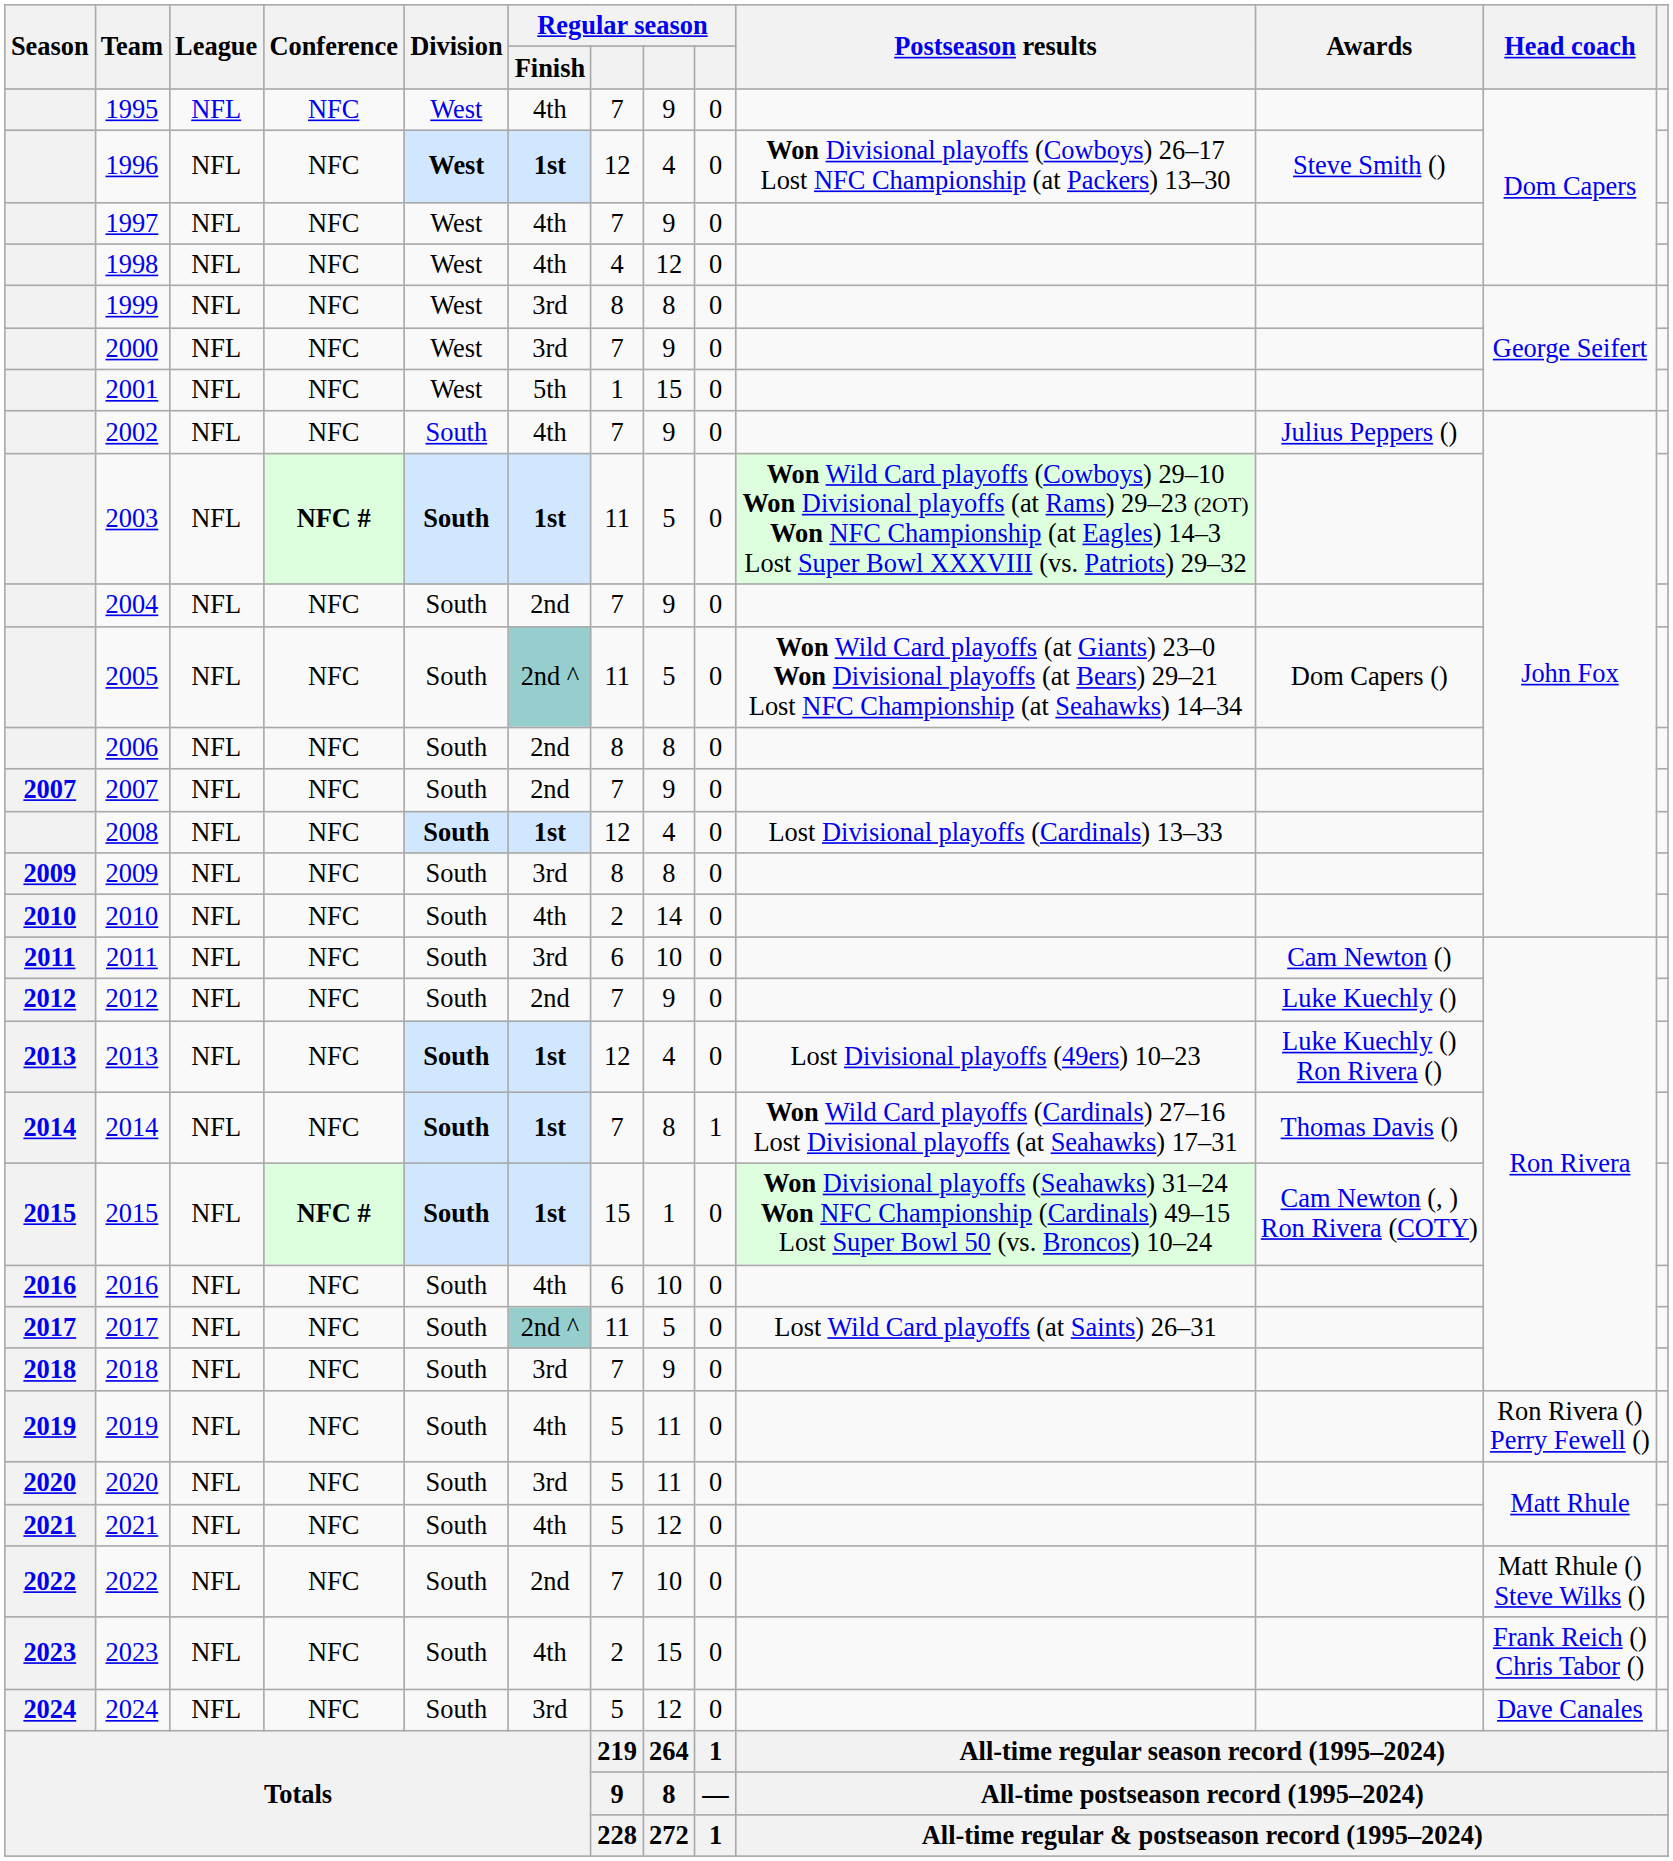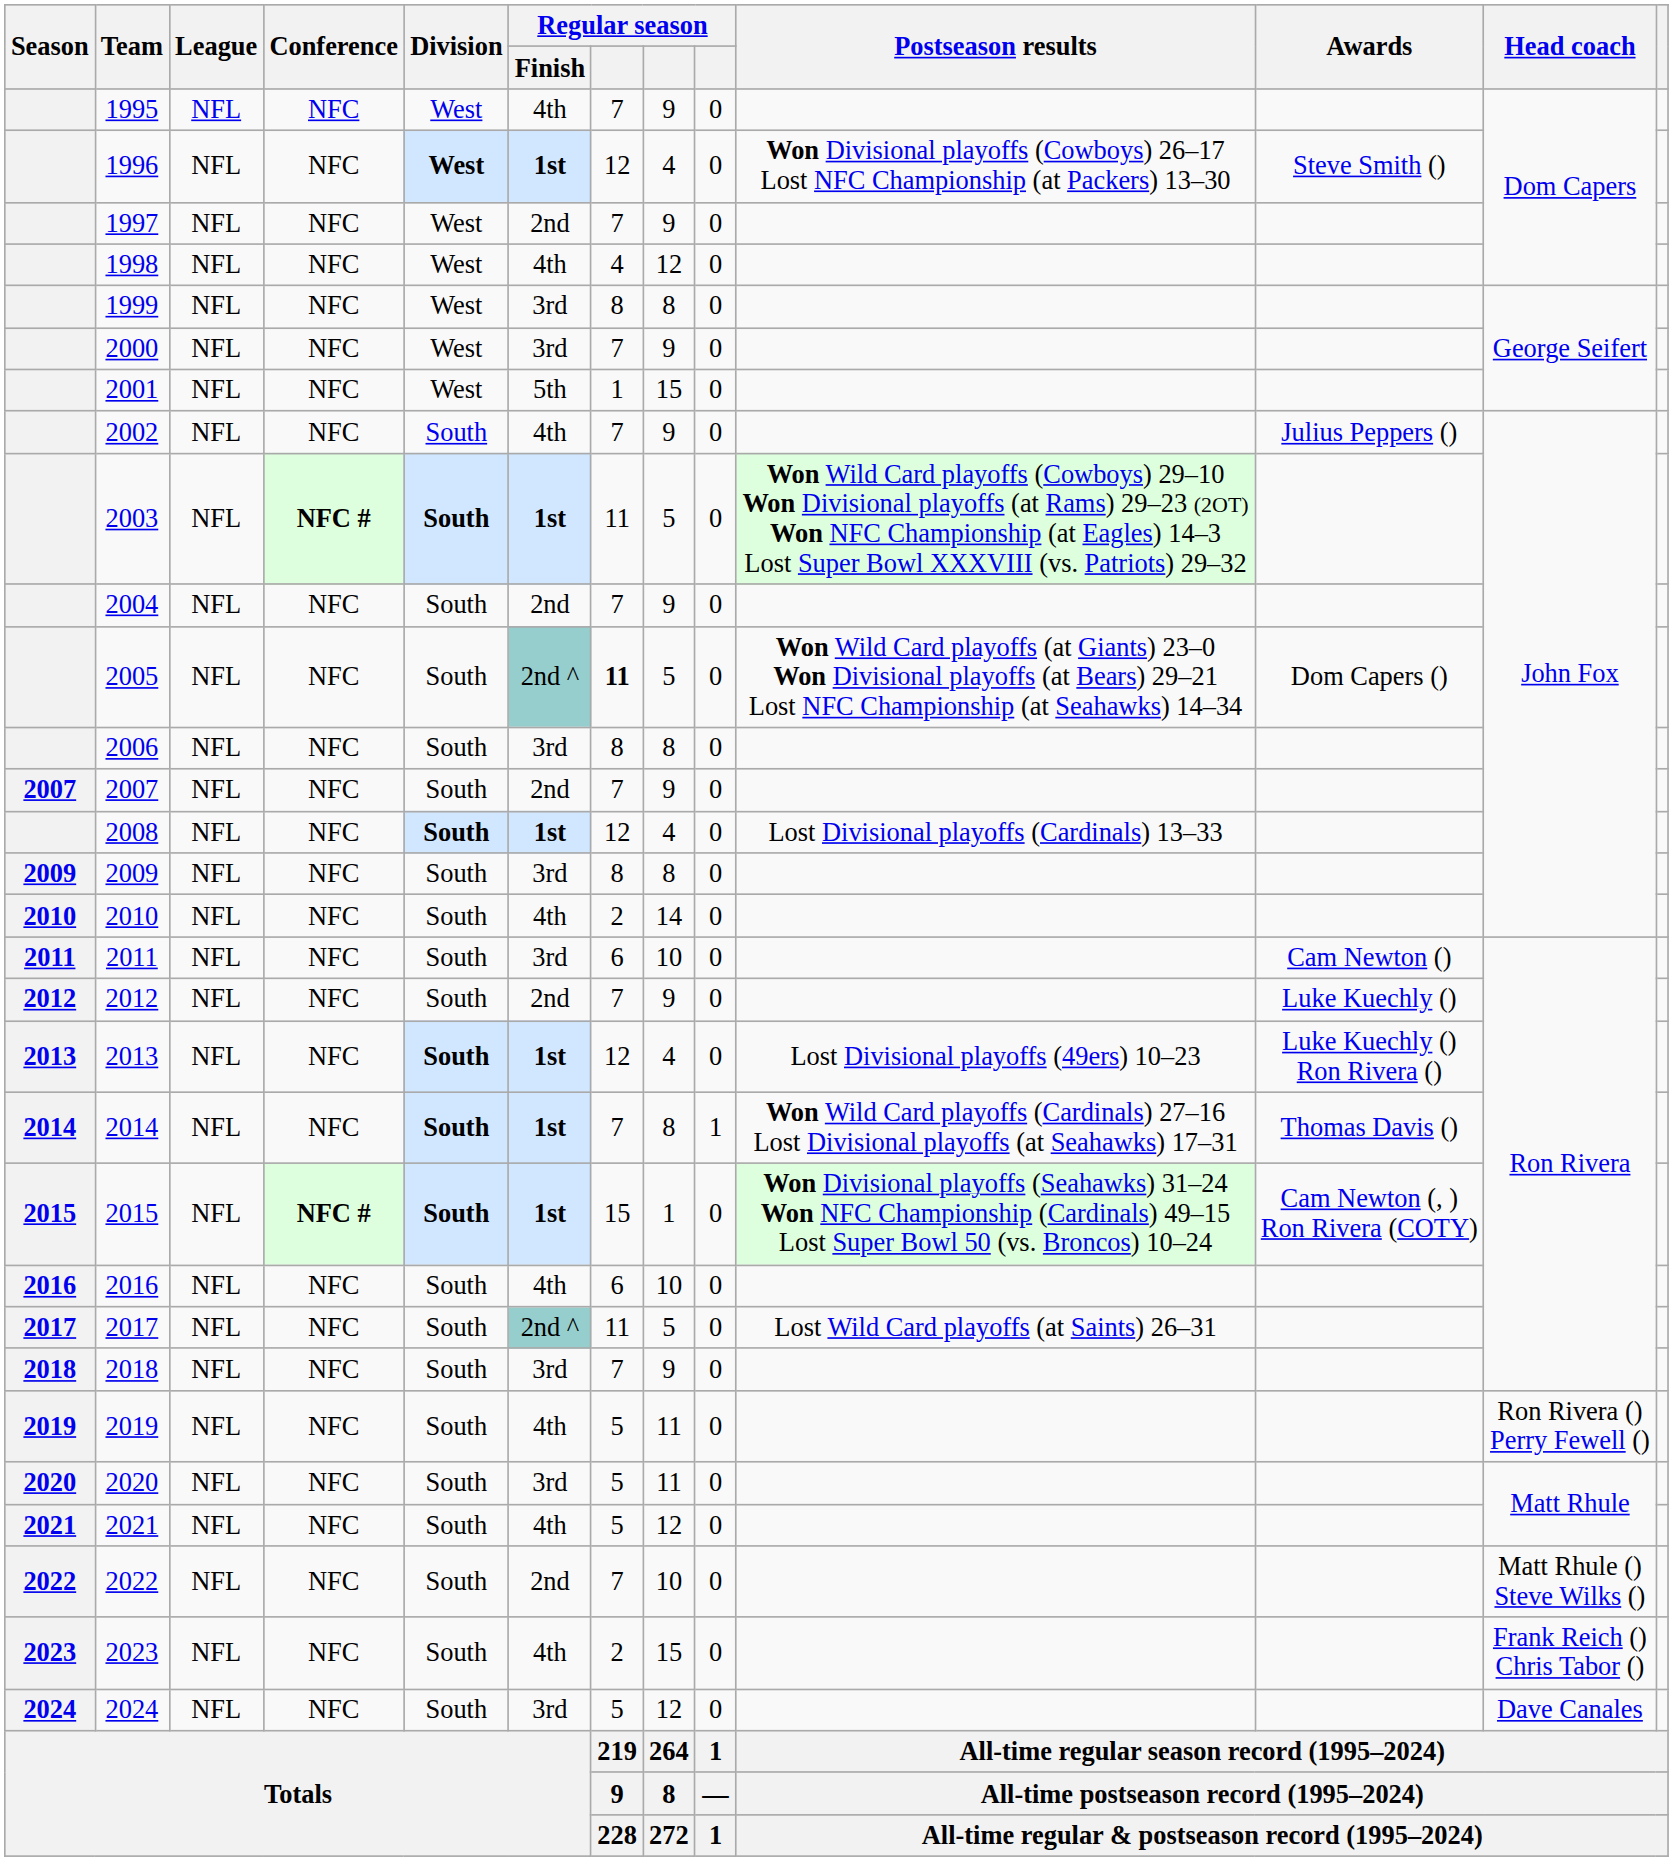1997 | Regular season / Finish: 4th -> 2nd
2005 | column 7: normal -> bold
2006 | Regular season / Finish: 2nd -> 3rd
